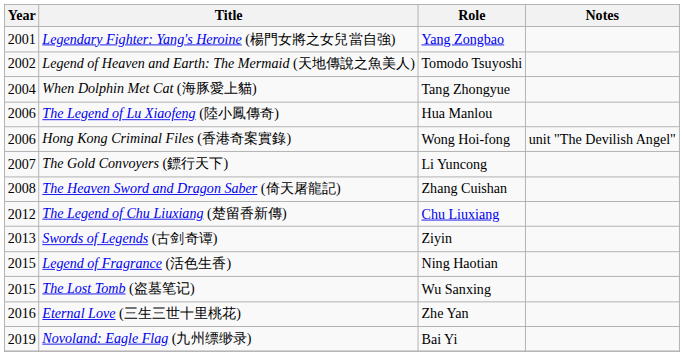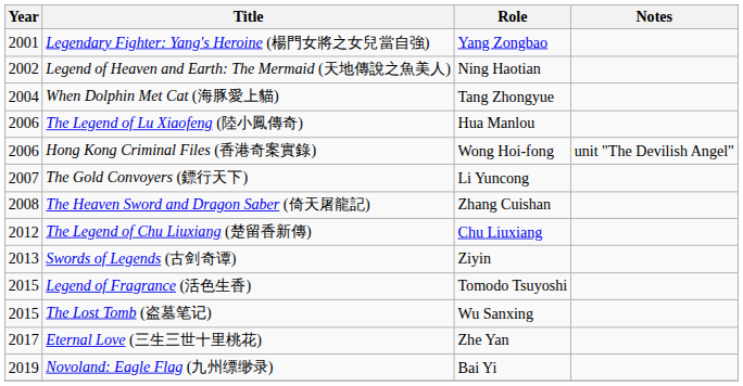Legend of Heaven and Earth: The Mermaid (天地傳說之魚美人) | Role: Tomodo Tsuyoshi -> Ning Haotian
Legend of Fragrance (活色生香) | Role: Ning Haotian -> Tomodo Tsuyoshi
Eternal Love (三生三世十里桃花) | Year: 2016 -> 2017
